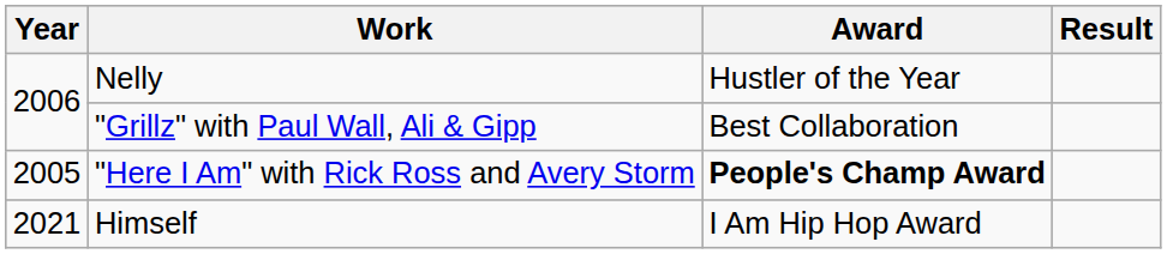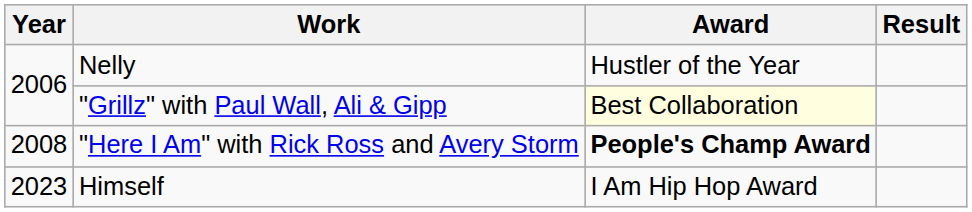"Grillz" with Paul Wall, Ali & Gipp | Award: no background -> lightyellow background
"Here I Am" with Rick Ross and Avery Storm | Year: 2005 -> 2008
Himself | Year: 2021 -> 2023
